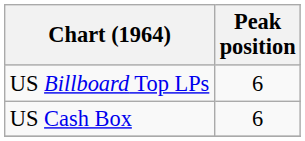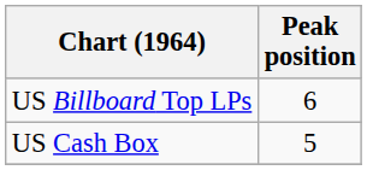US Cash Box | Peak position: 6 -> 5
